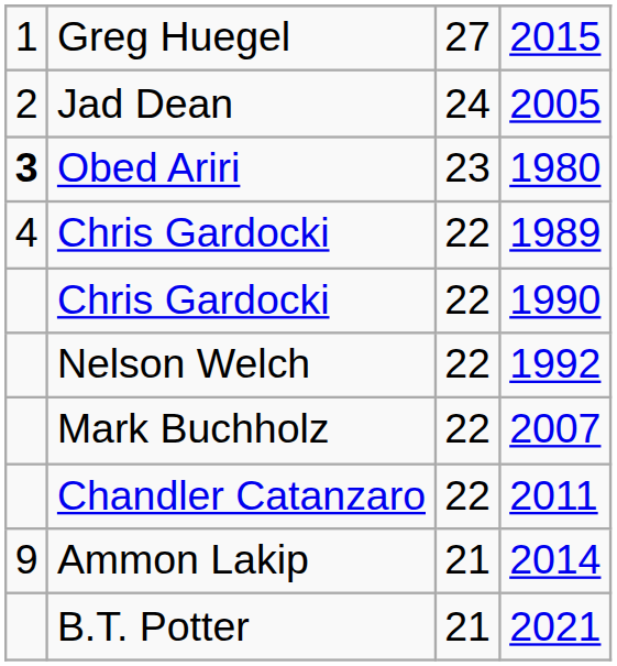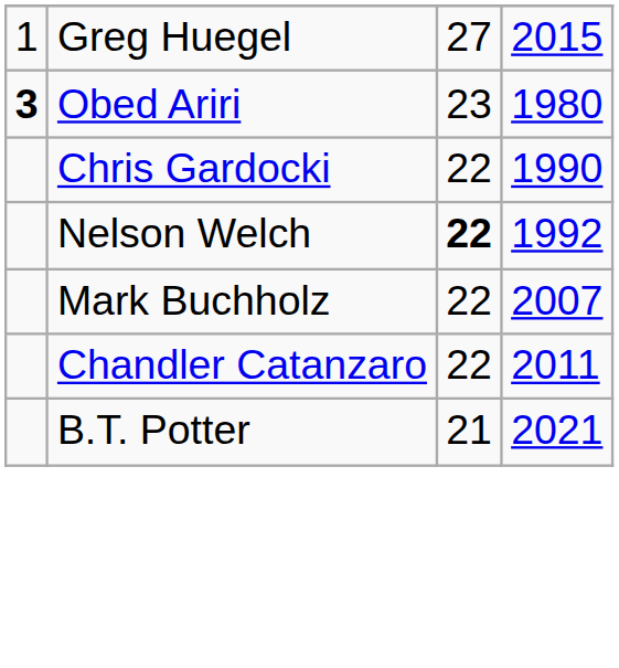- row: 2 | Jad Dean | 24 | 2005
- row: 4 | Chris Gardocki | 22 | 1989
Nelson Welch | column 3: normal -> bold
- row: 9 | Ammon Lakip | 21 | 2014
